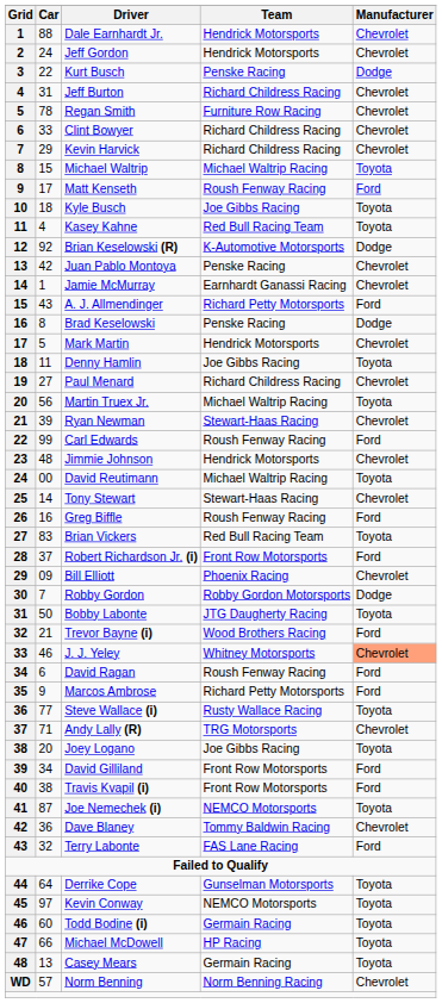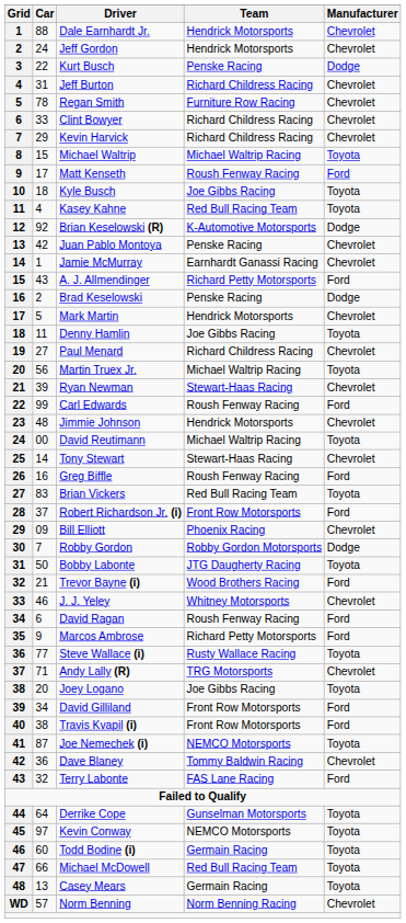Brad Keselowski | Car: 8 -> 2
J. J. Yeley | Manufacturer: lightsalmon background -> no background
Michael McDowell | Team: HP Racing -> Red Bull Racing Team
